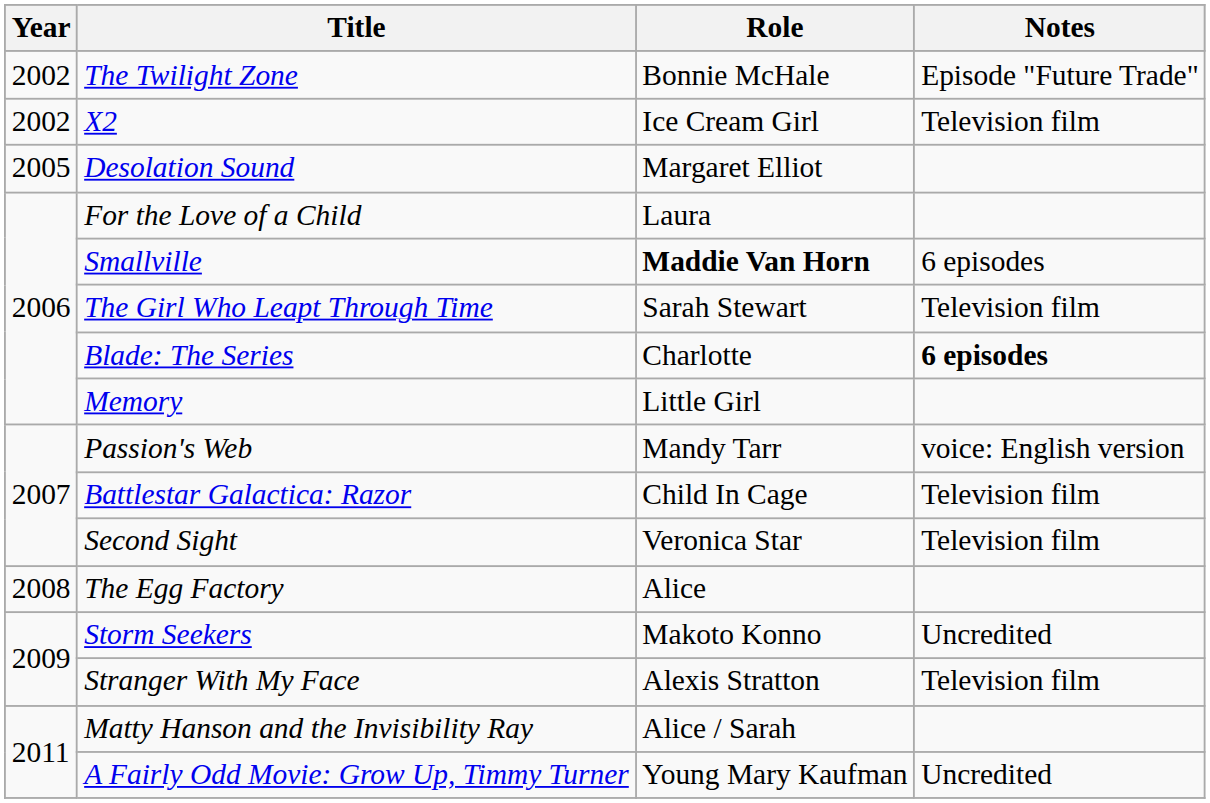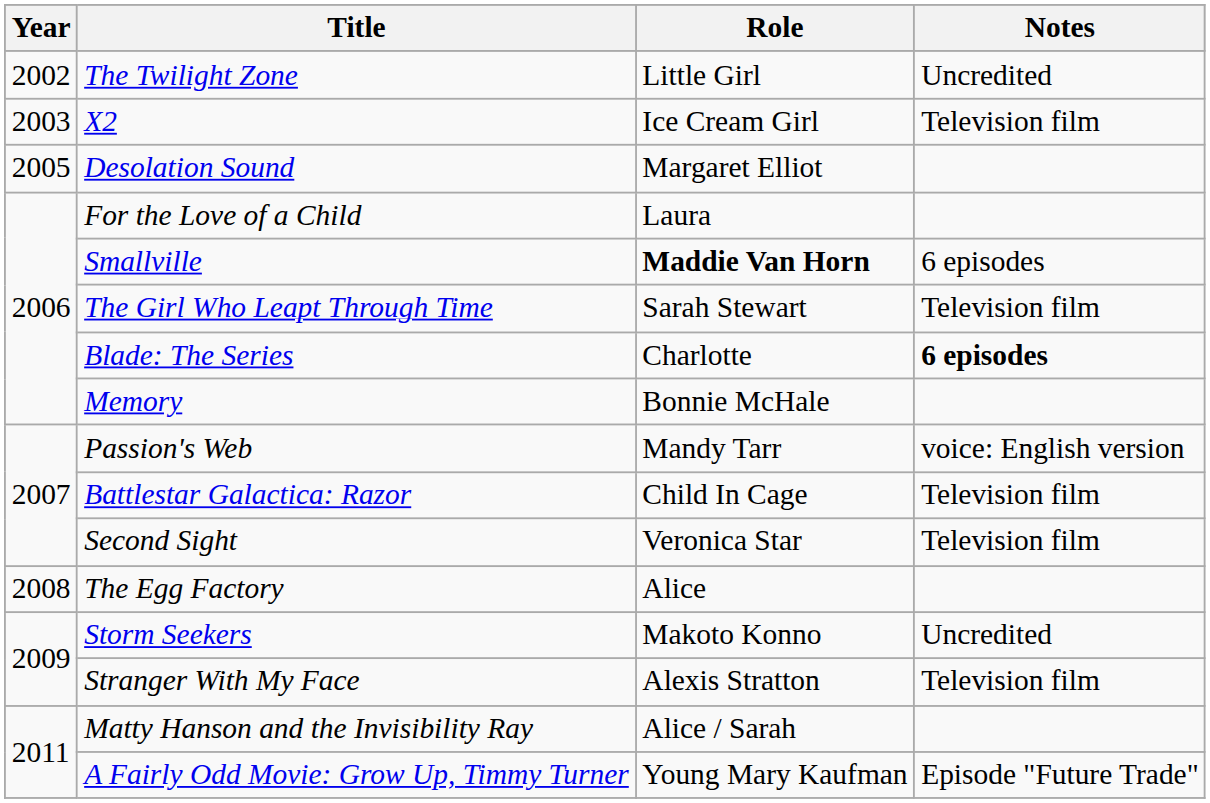The Twilight Zone | Role: Bonnie McHale -> Little Girl
The Twilight Zone | Notes: Episode "Future Trade" -> Uncredited
X2 | Year: 2002 -> 2003
Memory | Role: Little Girl -> Bonnie McHale
A Fairly Odd Movie: Grow Up, Timmy Turner | Notes: Uncredited -> Episode "Future Trade"
